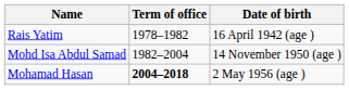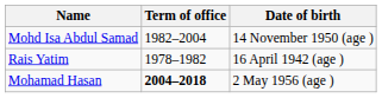rows swapped: Rais Yatim <-> Mohd Isa Abdul Samad
